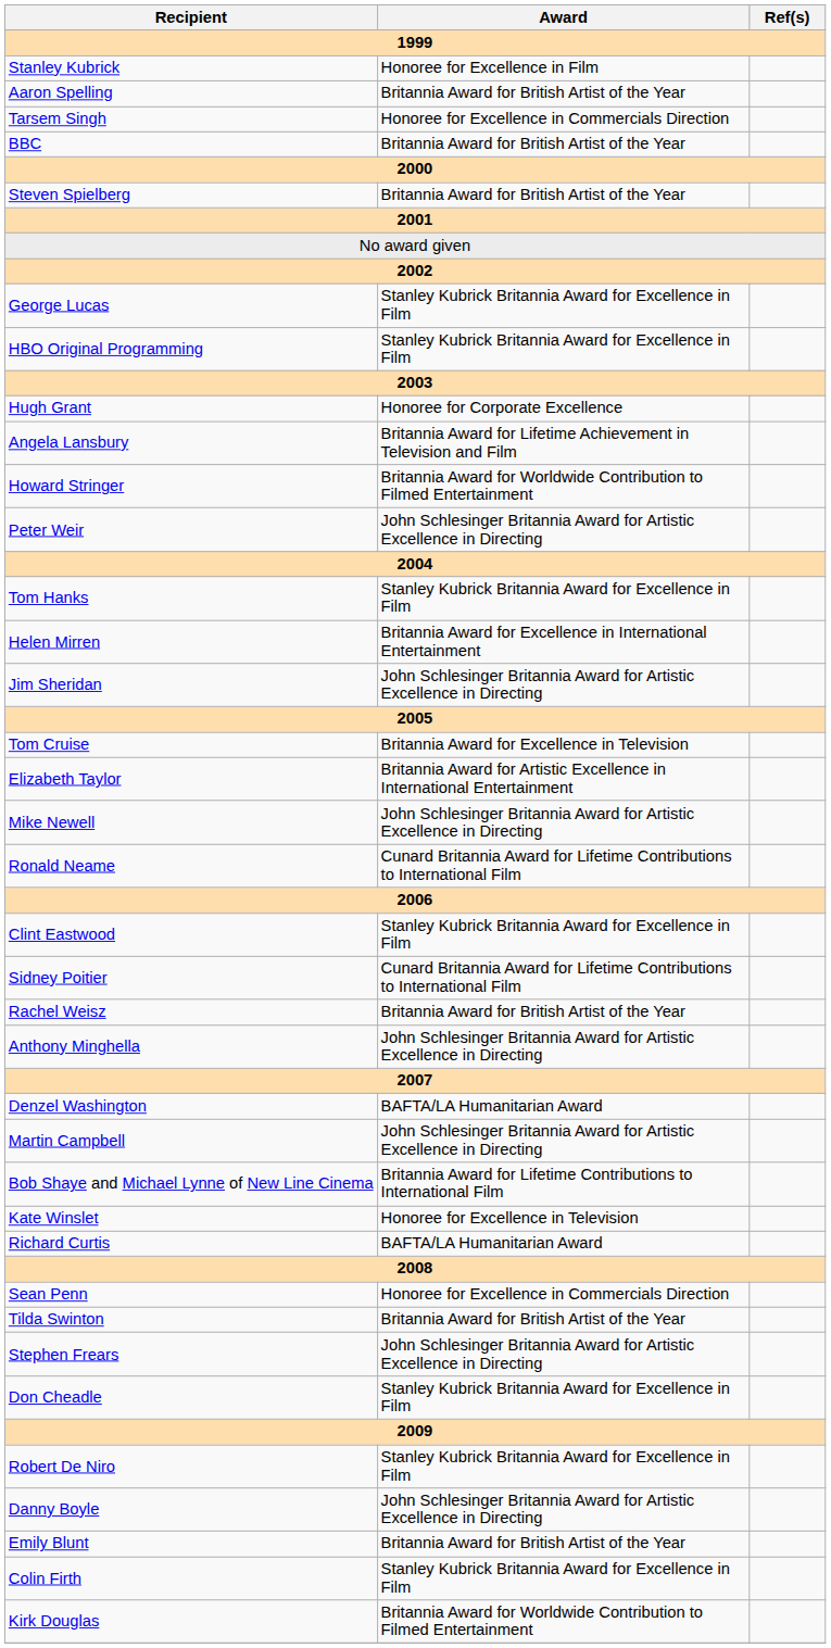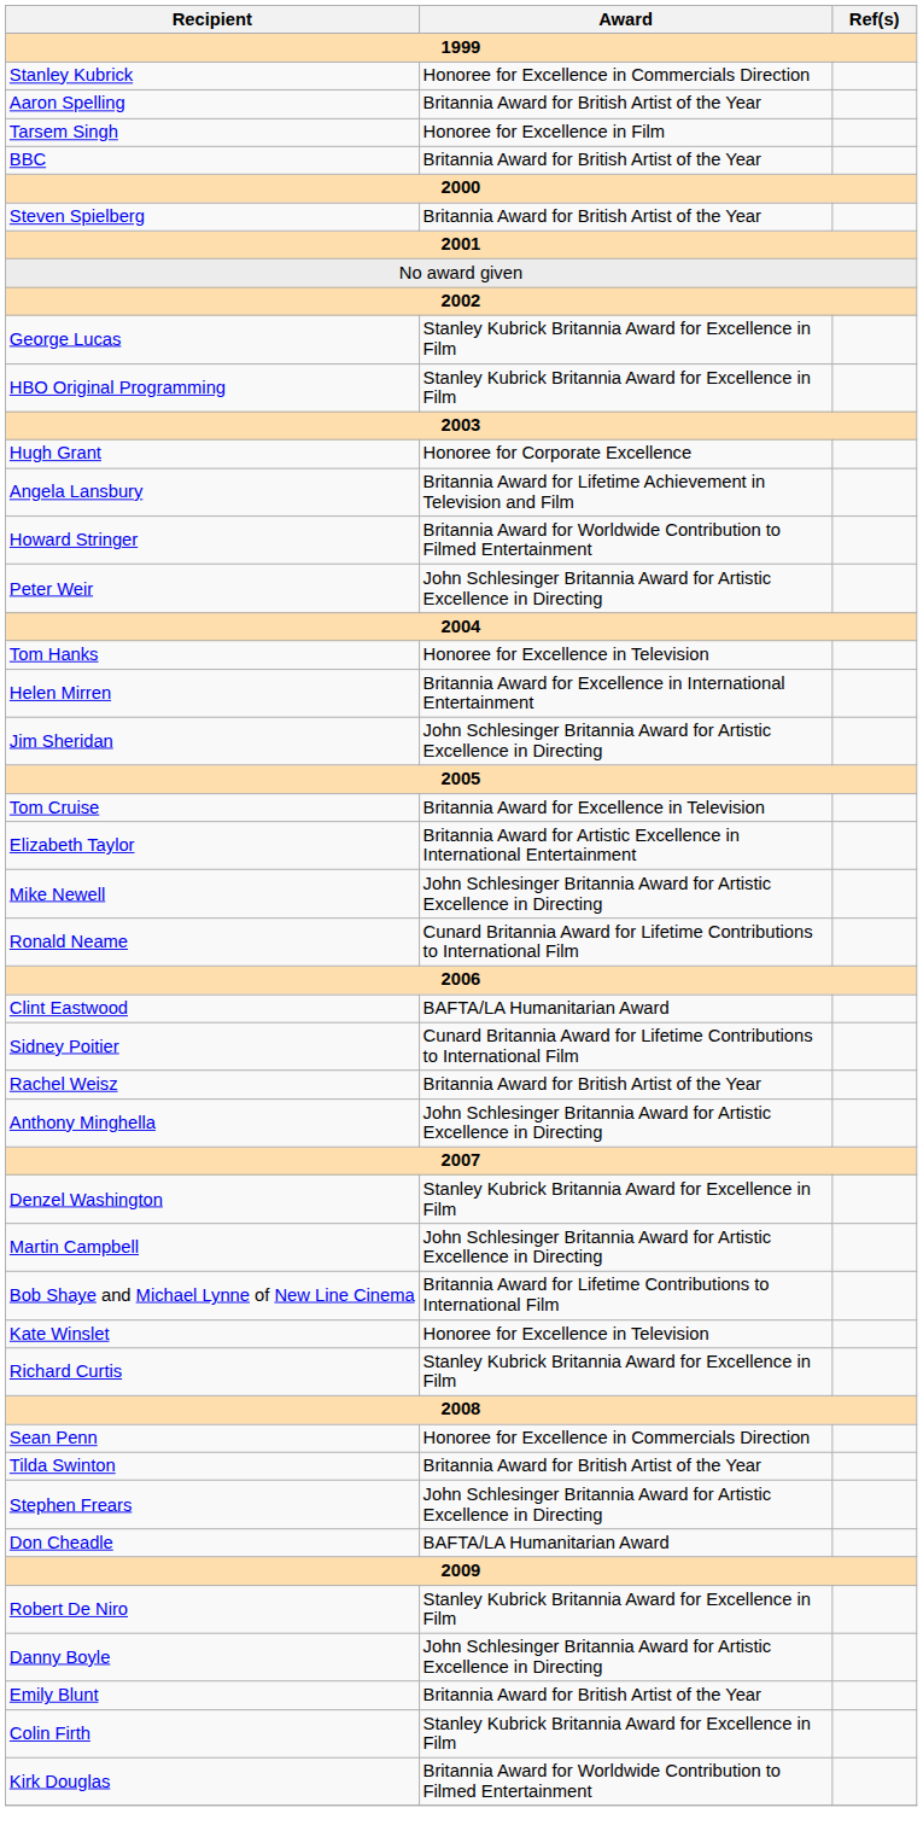Stanley Kubrick | Award: Honoree for Excellence in Film -> Honoree for Excellence in Commercials Direction
Tarsem Singh | Award: Honoree for Excellence in Commercials Direction -> Honoree for Excellence in Film
Tom Hanks | Award: Stanley Kubrick Britannia Award for Excellence in Film -> Honoree for Excellence in Television
Clint Eastwood | Award: Stanley Kubrick Britannia Award for Excellence in Film -> BAFTA/LA Humanitarian Award
Denzel Washington | Award: BAFTA/LA Humanitarian Award -> Stanley Kubrick Britannia Award for Excellence in Film
Richard Curtis | Award: BAFTA/LA Humanitarian Award -> Stanley Kubrick Britannia Award for Excellence in Film
Don Cheadle | Award: Stanley Kubrick Britannia Award for Excellence in Film -> BAFTA/LA Humanitarian Award
